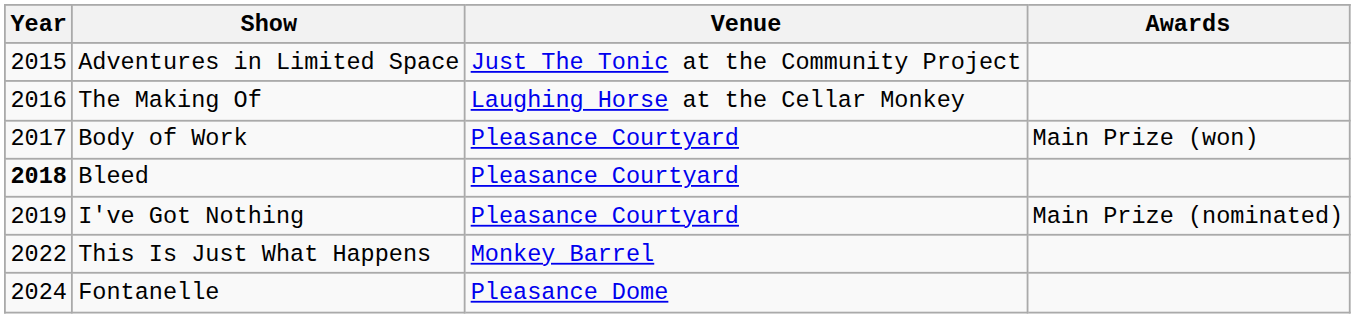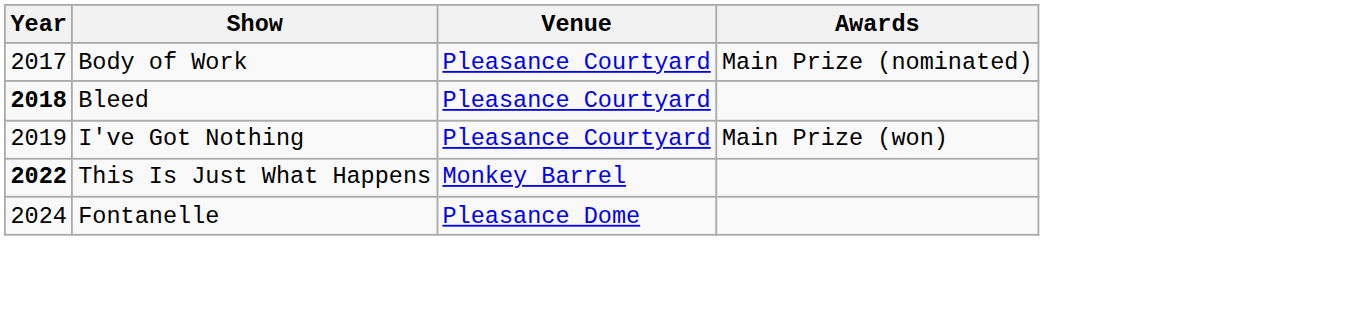- row: 2015 | Adventures in Limited Space | Just The Tonic at the Community Project
- row: 2016 | The Making Of | Laughing Horse at the Cellar Monkey
Body of Work | Awards: Main Prize (won) -> Main Prize (nominated)
I've Got Nothing | Awards: Main Prize (nominated) -> Main Prize (won)
This Is Just What Happens | Year: normal -> bold
